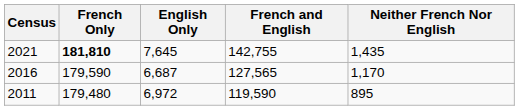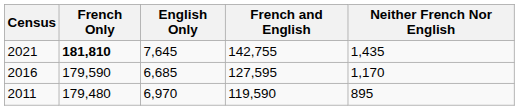2016 | English Only: 6,687 -> 6,685
2016 | French and English: 127,565 -> 127,595
2011 | English Only: 6,972 -> 6,970
